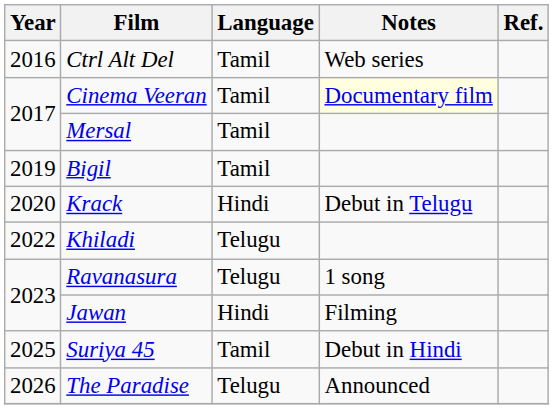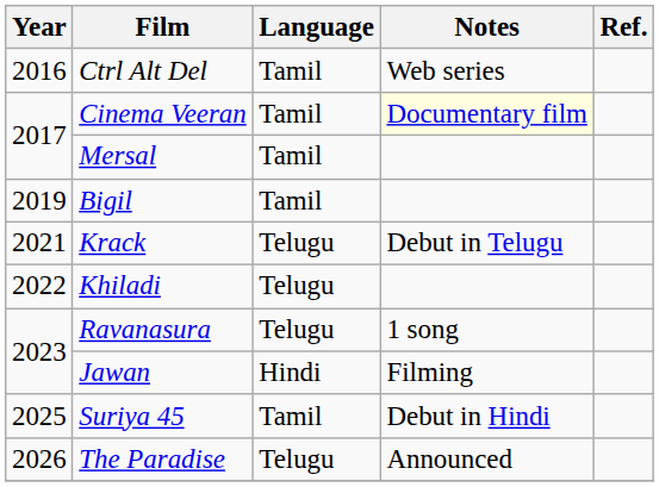Krack | Year: 2020 -> 2021
Krack | Language: Hindi -> Telugu
